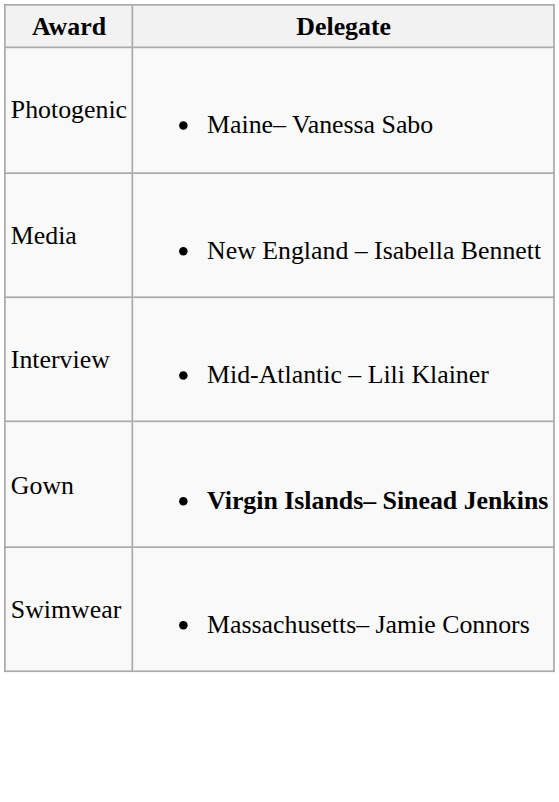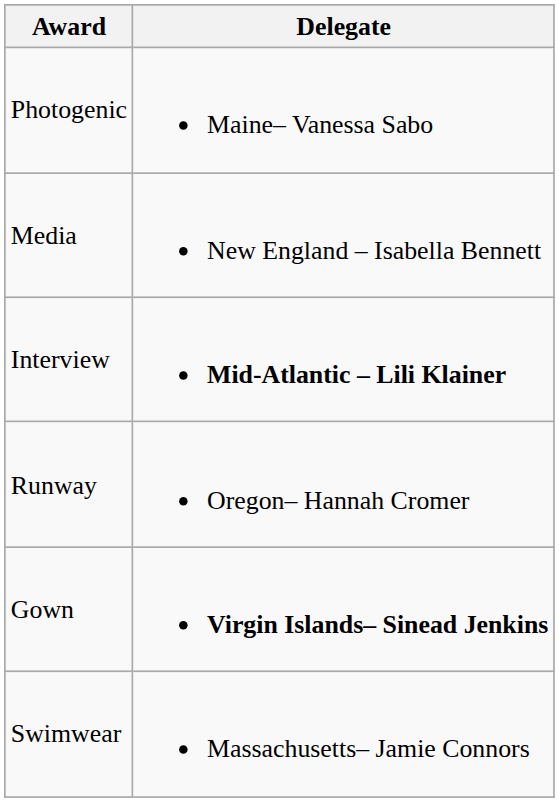Interview | Delegate: normal -> bold
+ row: Runway | Oregon– Hannah Cromer
